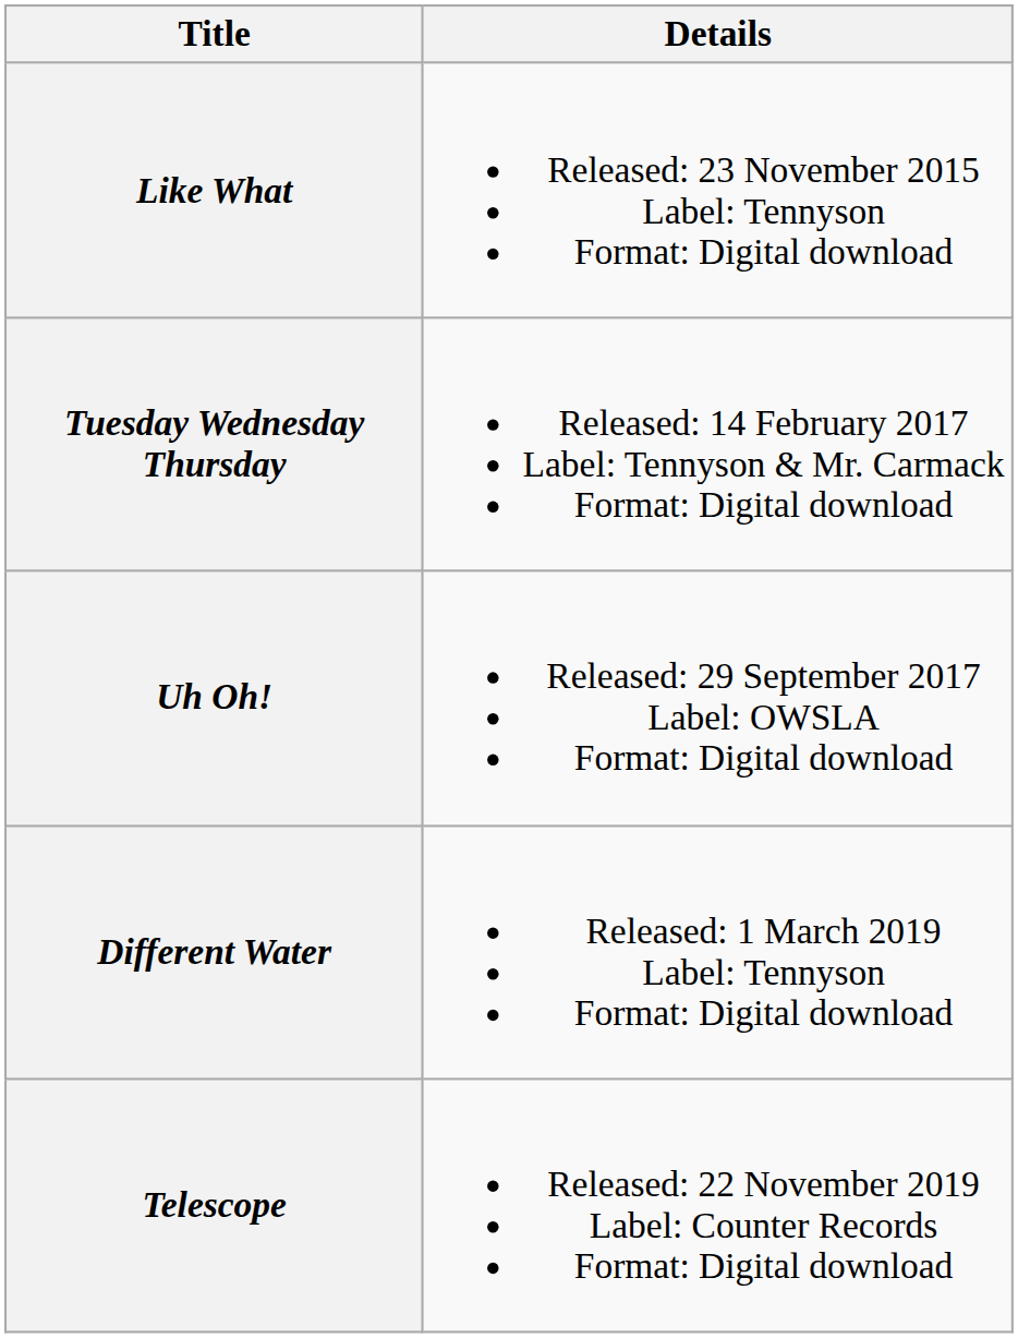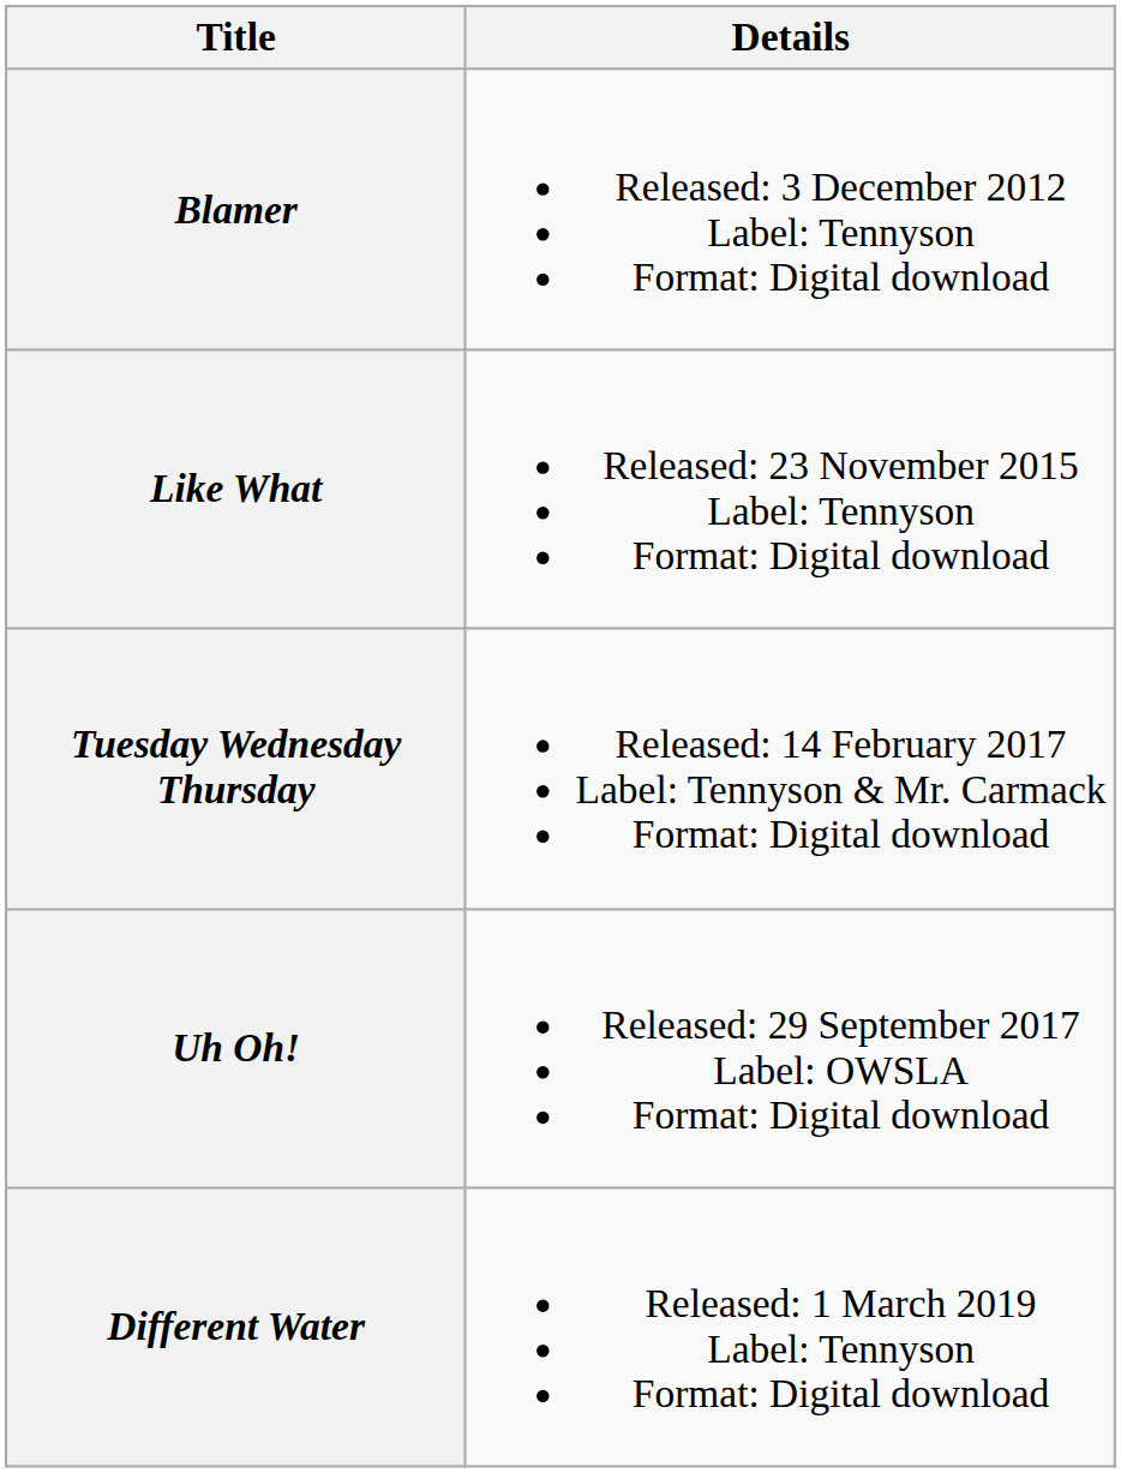+ row: Blamer | Released: 3 December 2012 Label: Tennyson Format: Digital download
- row: Telescope | Released: 22 November 2019 Label: Counter Records Format: Digital download
